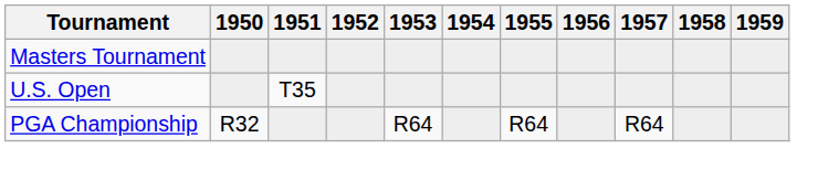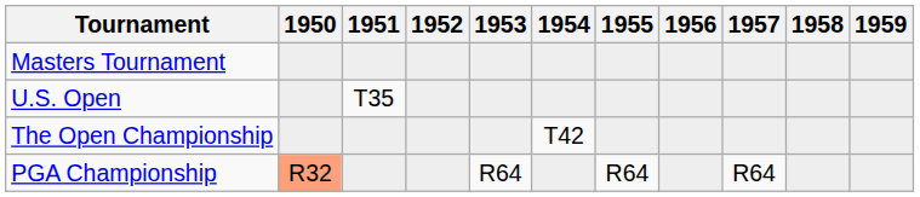+ row: The Open Championship | T42
PGA Championship | 1950: no background -> lightsalmon background
